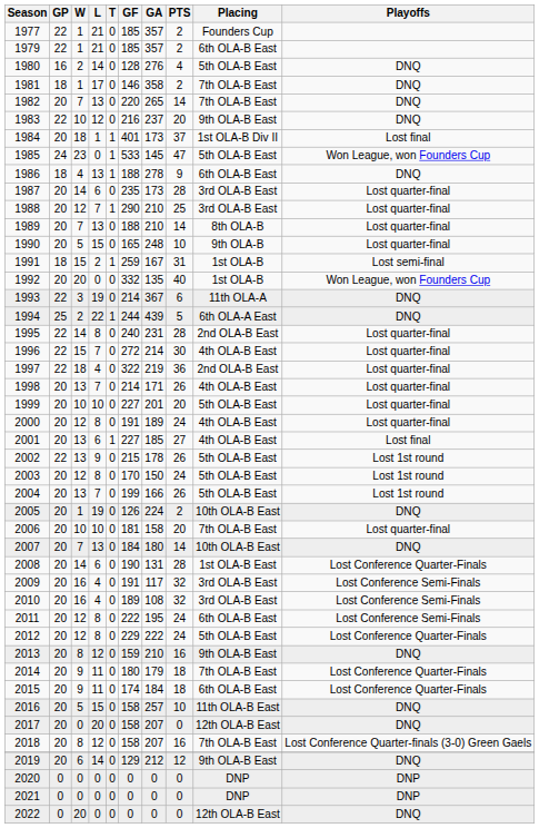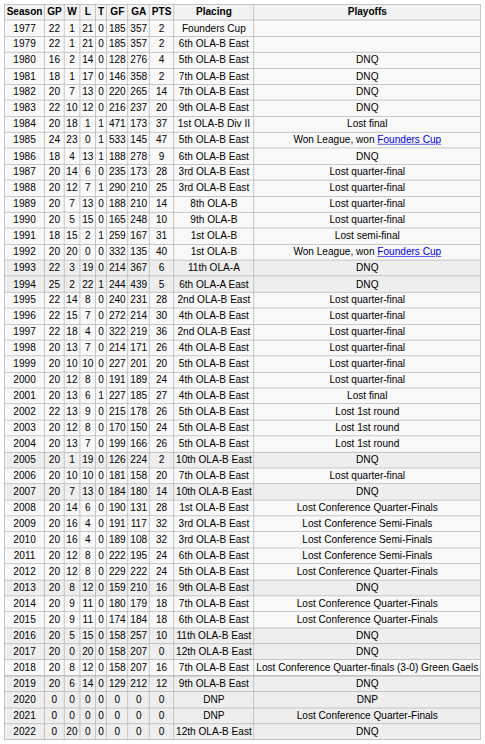1984 | GF: 401 -> 471
2021 | Playoffs: DNP -> Lost Conference Quarter-Finals
